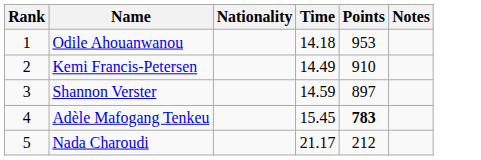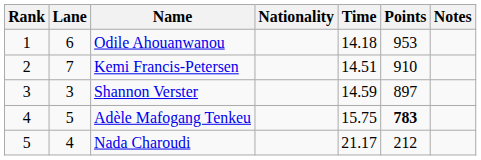+ column: Lane | 6 | 7 | 3 | 5 | 4
Kemi Francis-Petersen | Time: 14.49 -> 14.51
Adèle Mafogang Tenkeu | Time: 15.45 -> 15.75
